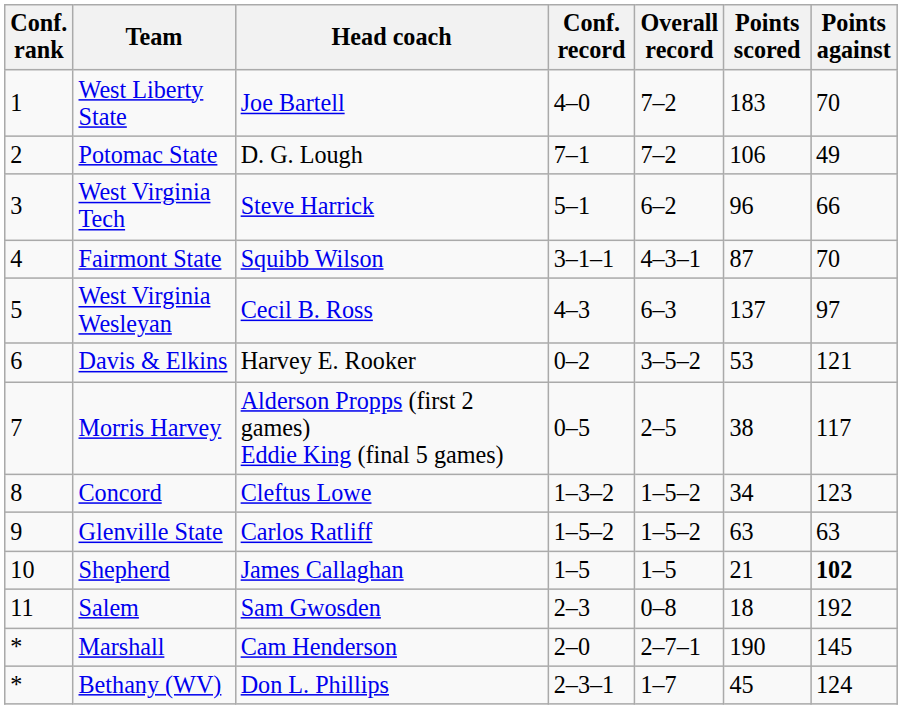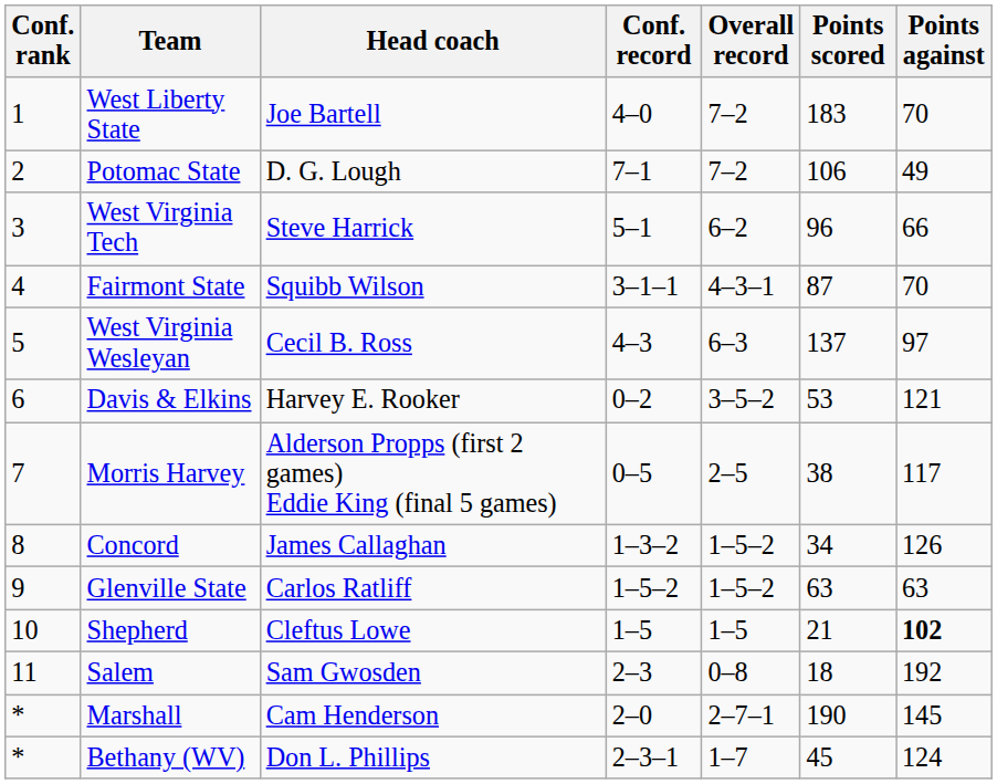Concord | Head coach: Cleftus Lowe -> James Callaghan
Concord | Points against: 123 -> 126
Shepherd | Head coach: James Callaghan -> Cleftus Lowe
